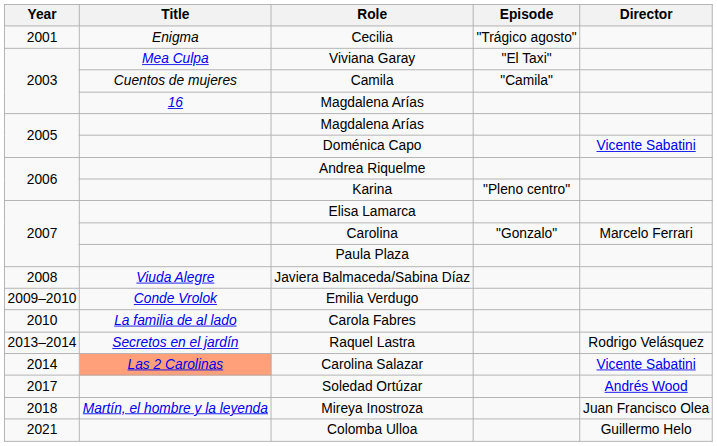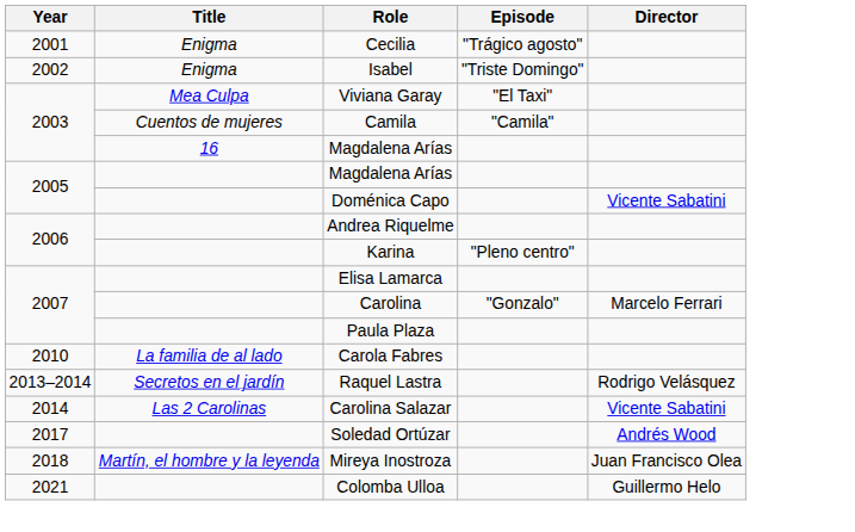+ row: 2002 | Enigma | Isabel | "Triste Domingo"
- row: 2008 | Viuda Alegre | Javiera Balmaceda/Sabina Díaz
- row: 2009–2010 | Conde Vrolok | Emilia Verdugo
Carolina Salazar | Title: lightsalmon background -> no background
